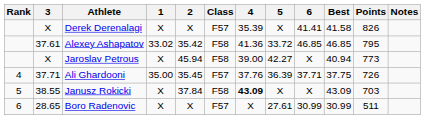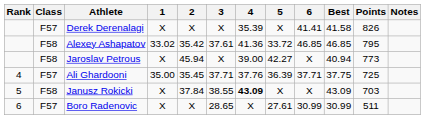columns swapped: Class <-> 3
Ali Ghardooni | Points: 726 -> 725
